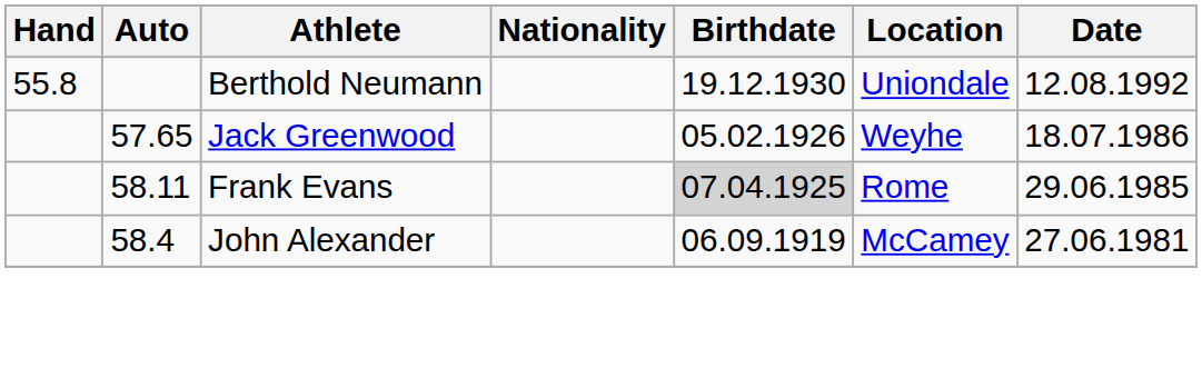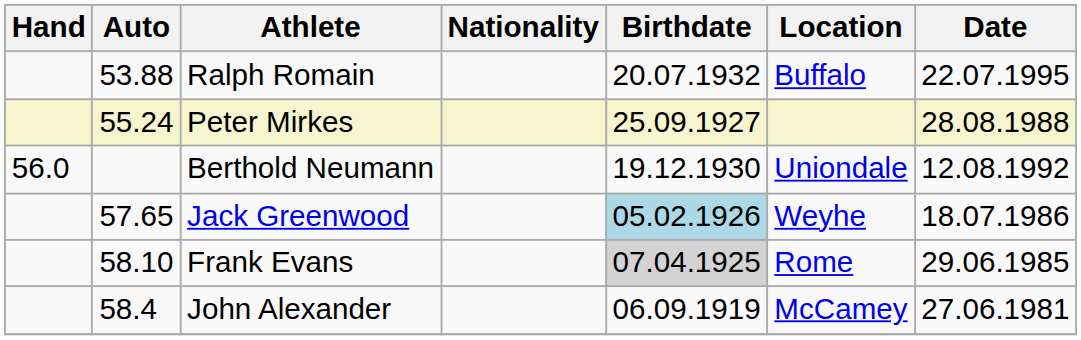+ row: 53.88 | Ralph Romain | 20.07.1932 | Buffalo | 22.07.1995
+ row: 55.24 | Peter Mirkes | 25.09.1927 | 28.08.1988
Berthold Neumann | Hand: 55.8 -> 56.0
Jack Greenwood | Birthdate: no background -> lightblue background
Frank Evans | Auto: 58.11 -> 58.10
